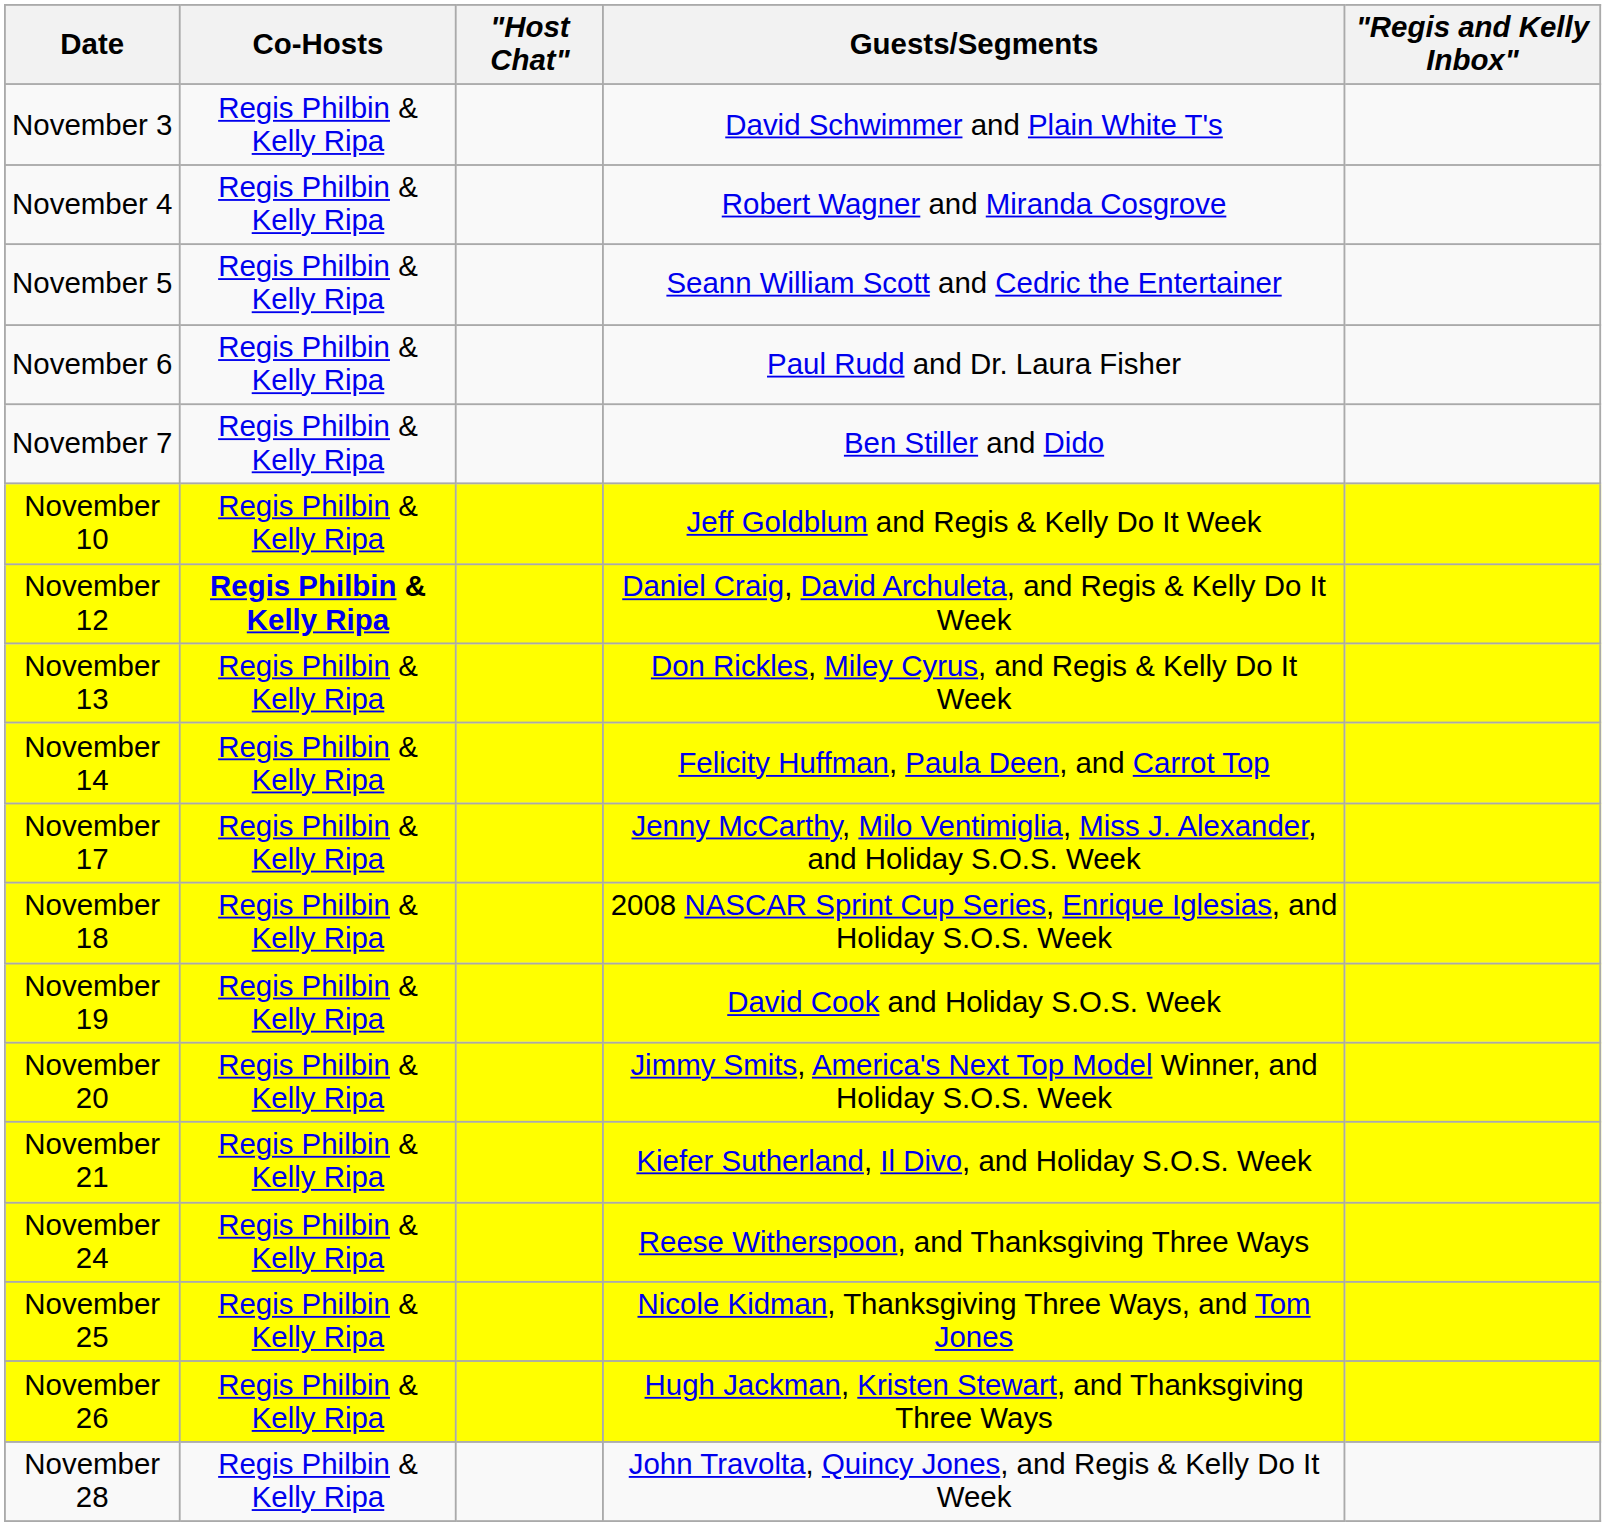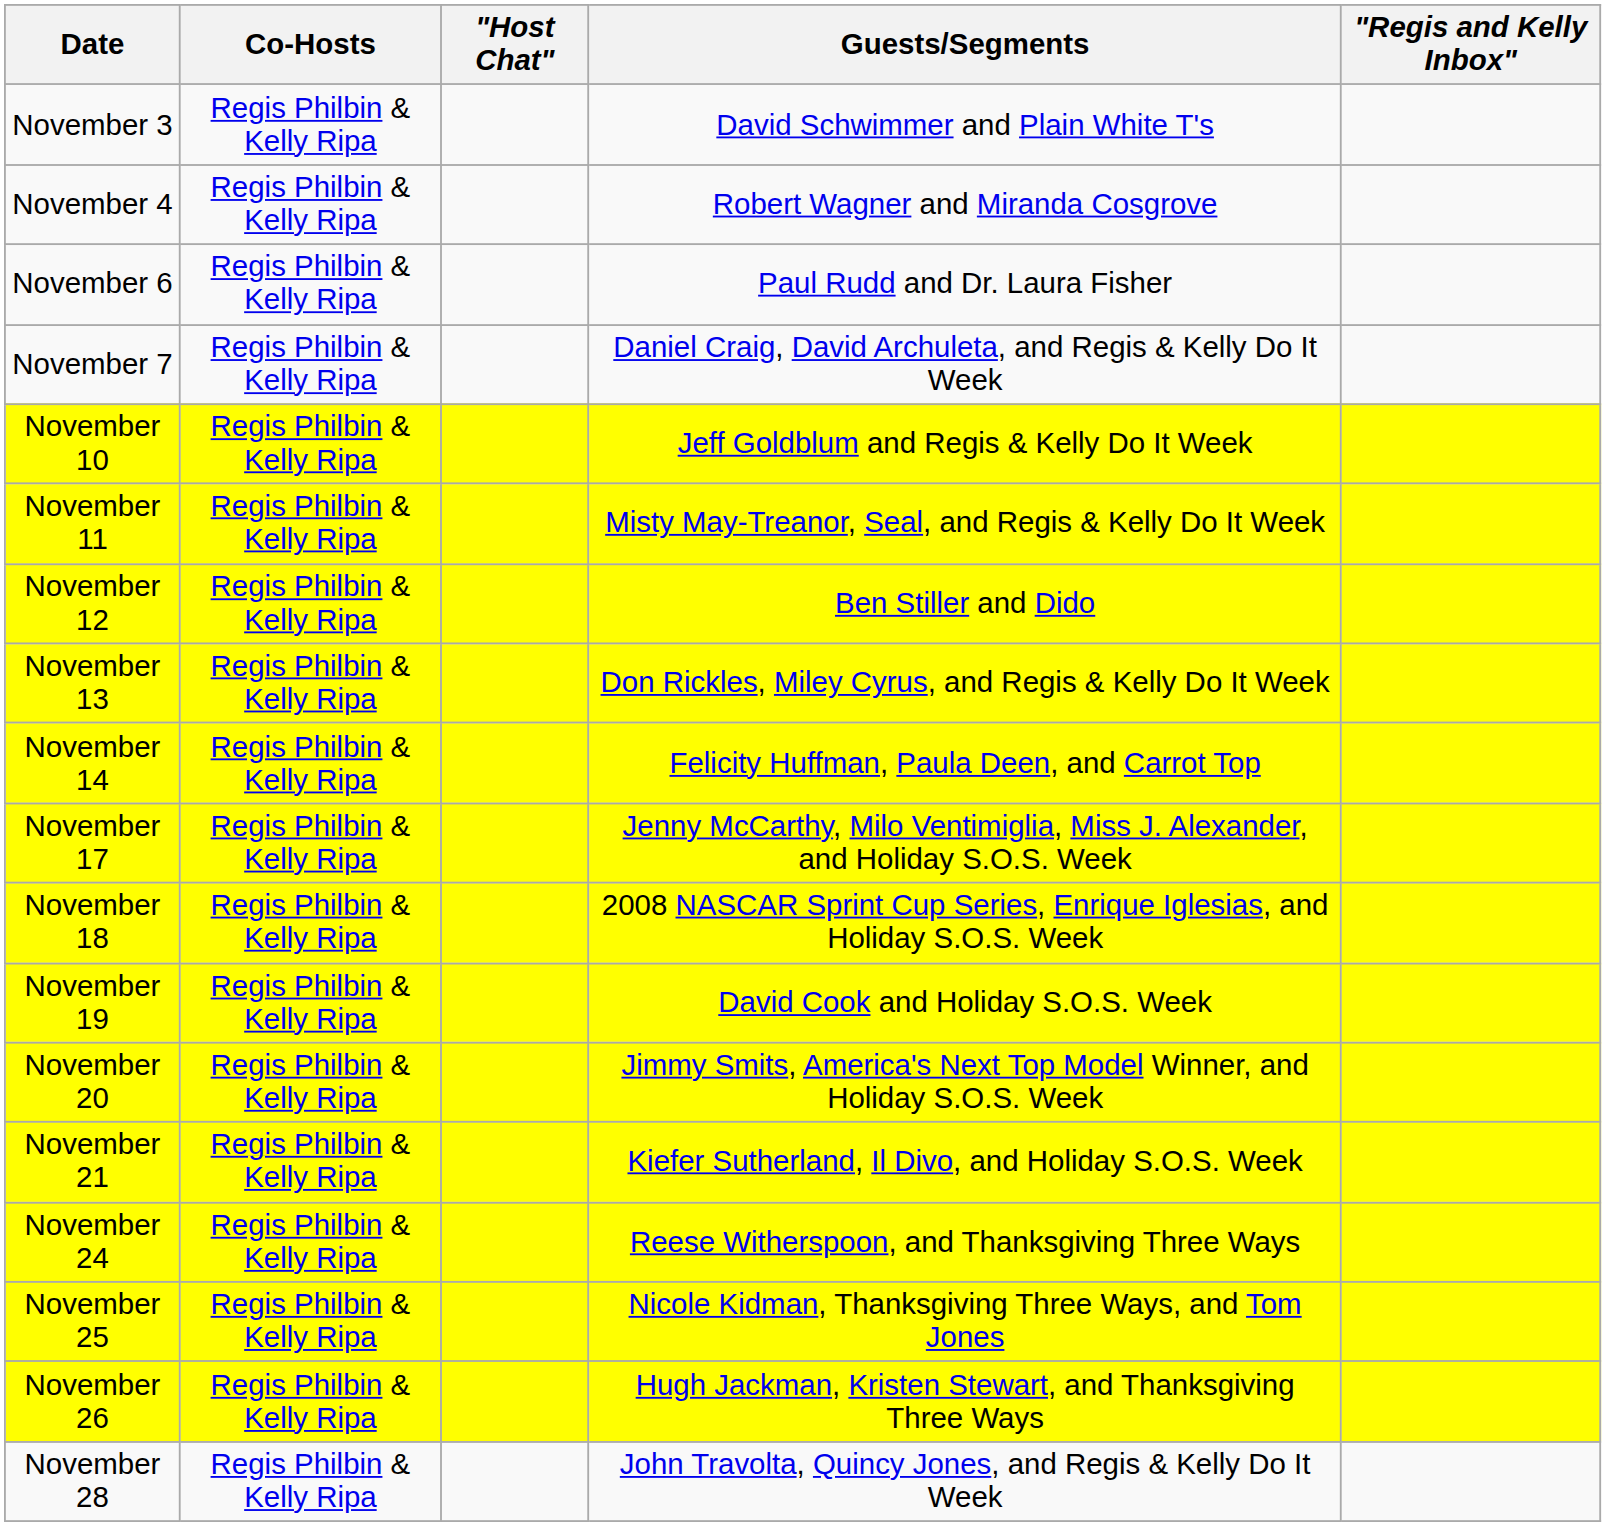- row: November 5 | Regis Philbin & Kelly Ripa | Seann William Scott and Cedric the Entertainer
November 7 | Guests/Segments: Ben Stiller and Dido -> Daniel Craig, David Archuleta, and Regis & Kelly Do It Week
+ row: November 11 | Regis Philbin & Kelly Ripa | Misty May-Treanor, Seal, and Regis & Kelly Do It Week
November 12 | Co-Hosts: bold -> normal
November 12 | Guests/Segments: Daniel Craig, David Archuleta, and Regis & Kelly Do It Week -> Ben Stiller and Dido
